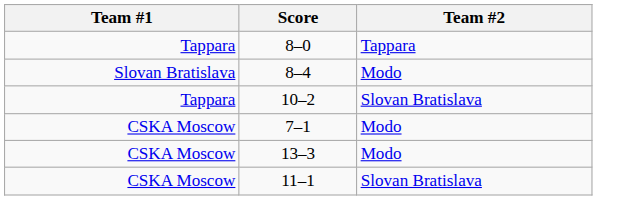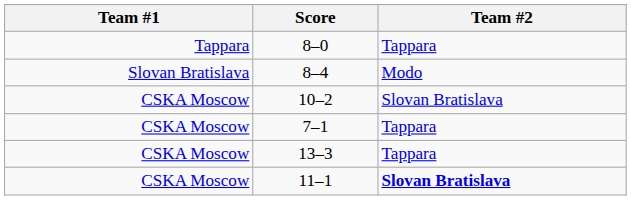10–2 | Team #1: Tappara -> CSKA Moscow
7–1 | Team #2: Modo -> Tappara
13–3 | Team #2: Modo -> Tappara
11–1 | Team #2: normal -> bold
